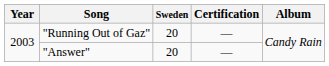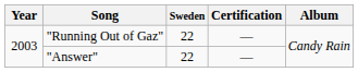"Running Out of Gaz" | Sweden: 20 -> 22
"Answer" | Sweden: 20 -> 22
